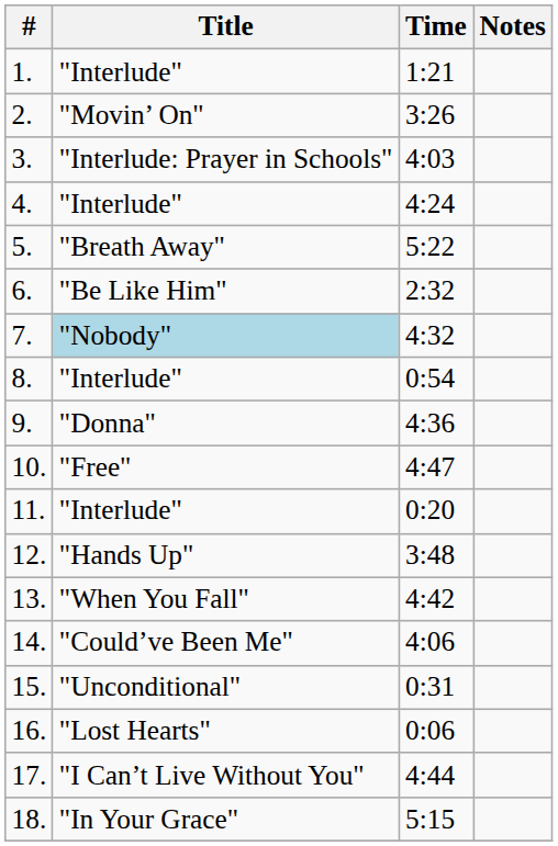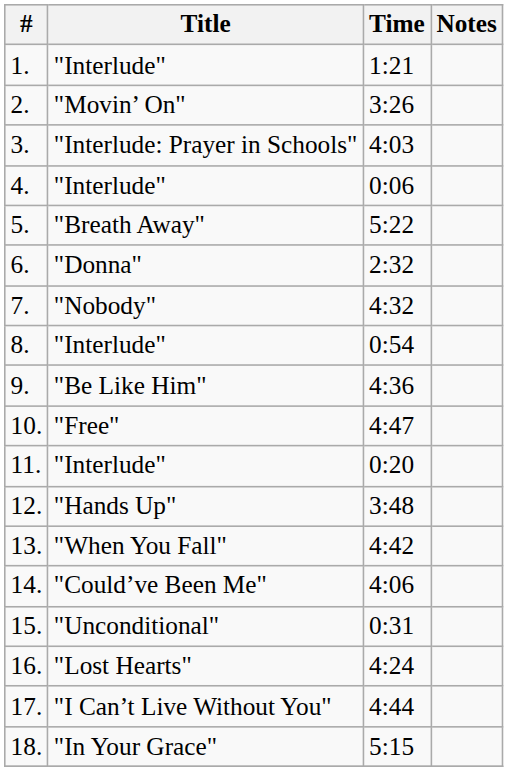4. | Time: 4:24 -> 0:06
6. | Title: "Be Like Him" -> "Donna"
7. | Title: lightblue background -> no background
9. | Title: "Donna" -> "Be Like Him"
16. | Time: 0:06 -> 4:24
